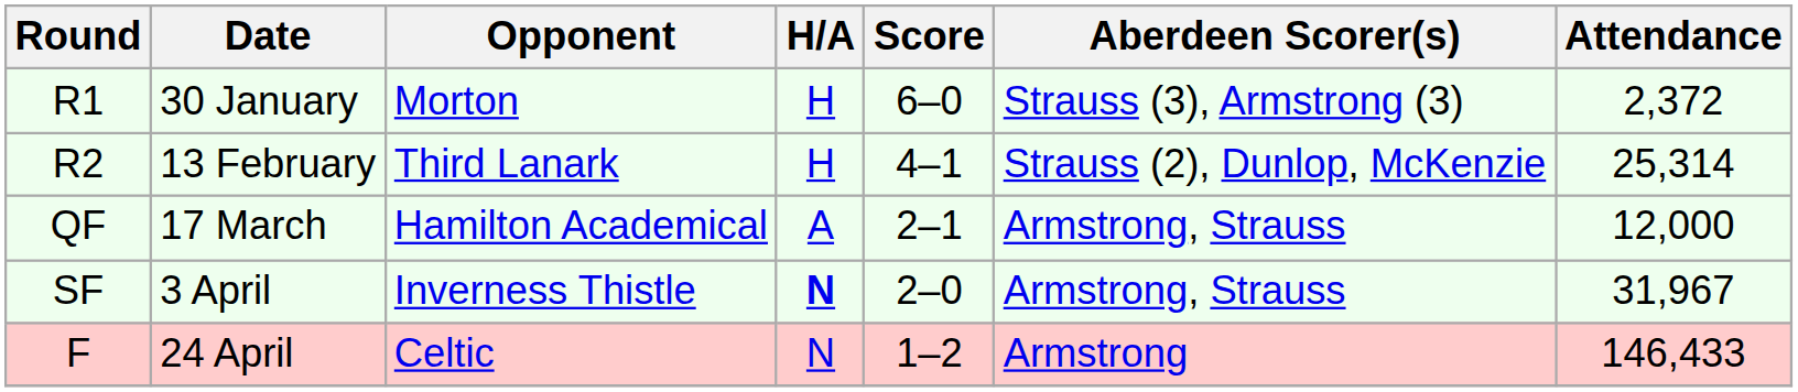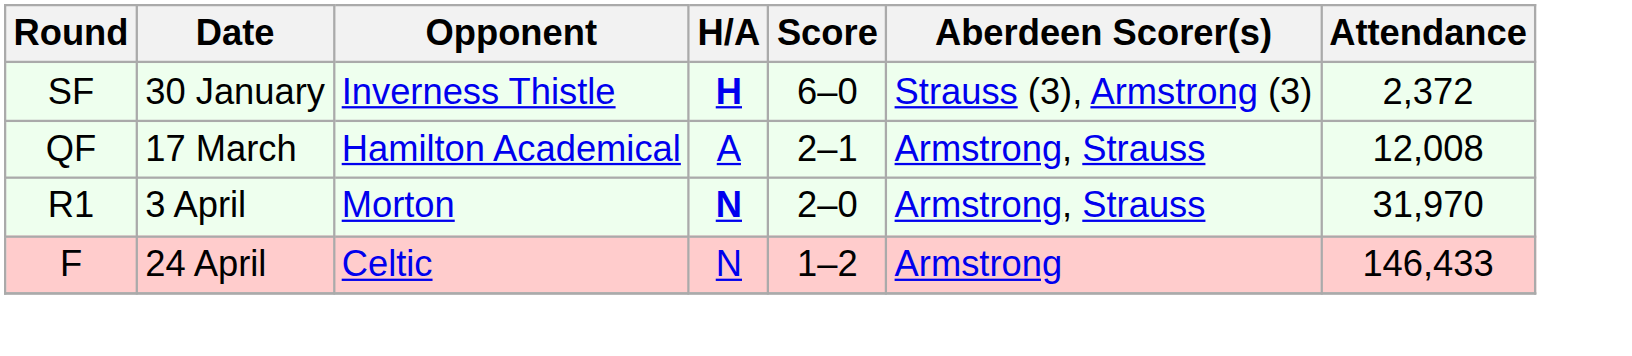30 January | Round: R1 -> SF
30 January | Opponent: Morton -> Inverness Thistle
30 January | H/A: normal -> bold
- row: R2 | 13 February | Third Lanark | H | 4–1 | Strauss (2), Dunlop, McKenzie | 25,314
17 March | Attendance: 12,000 -> 12,008
3 April | Round: SF -> R1
3 April | Opponent: Inverness Thistle -> Morton
3 April | Attendance: 31,967 -> 31,970
